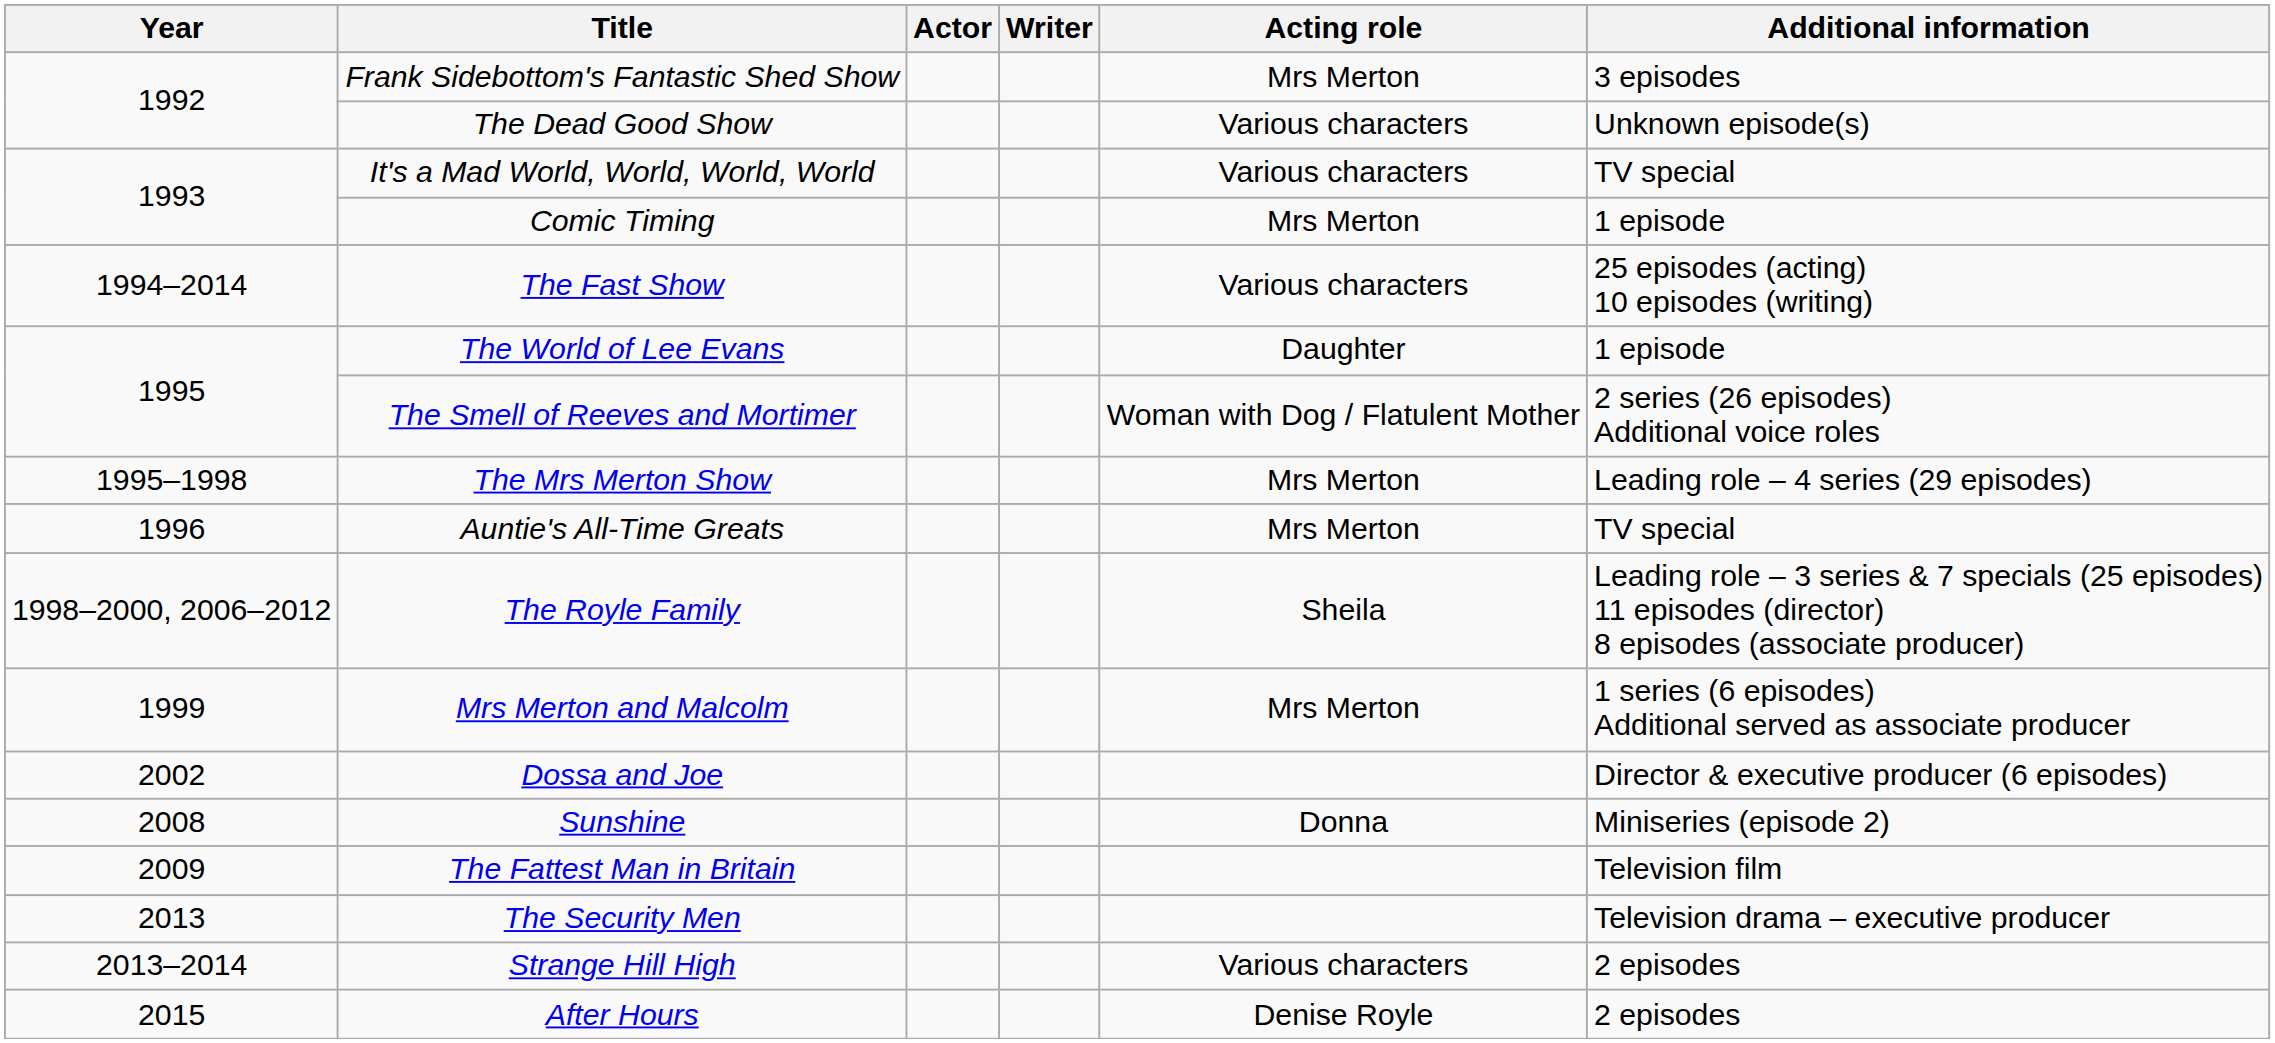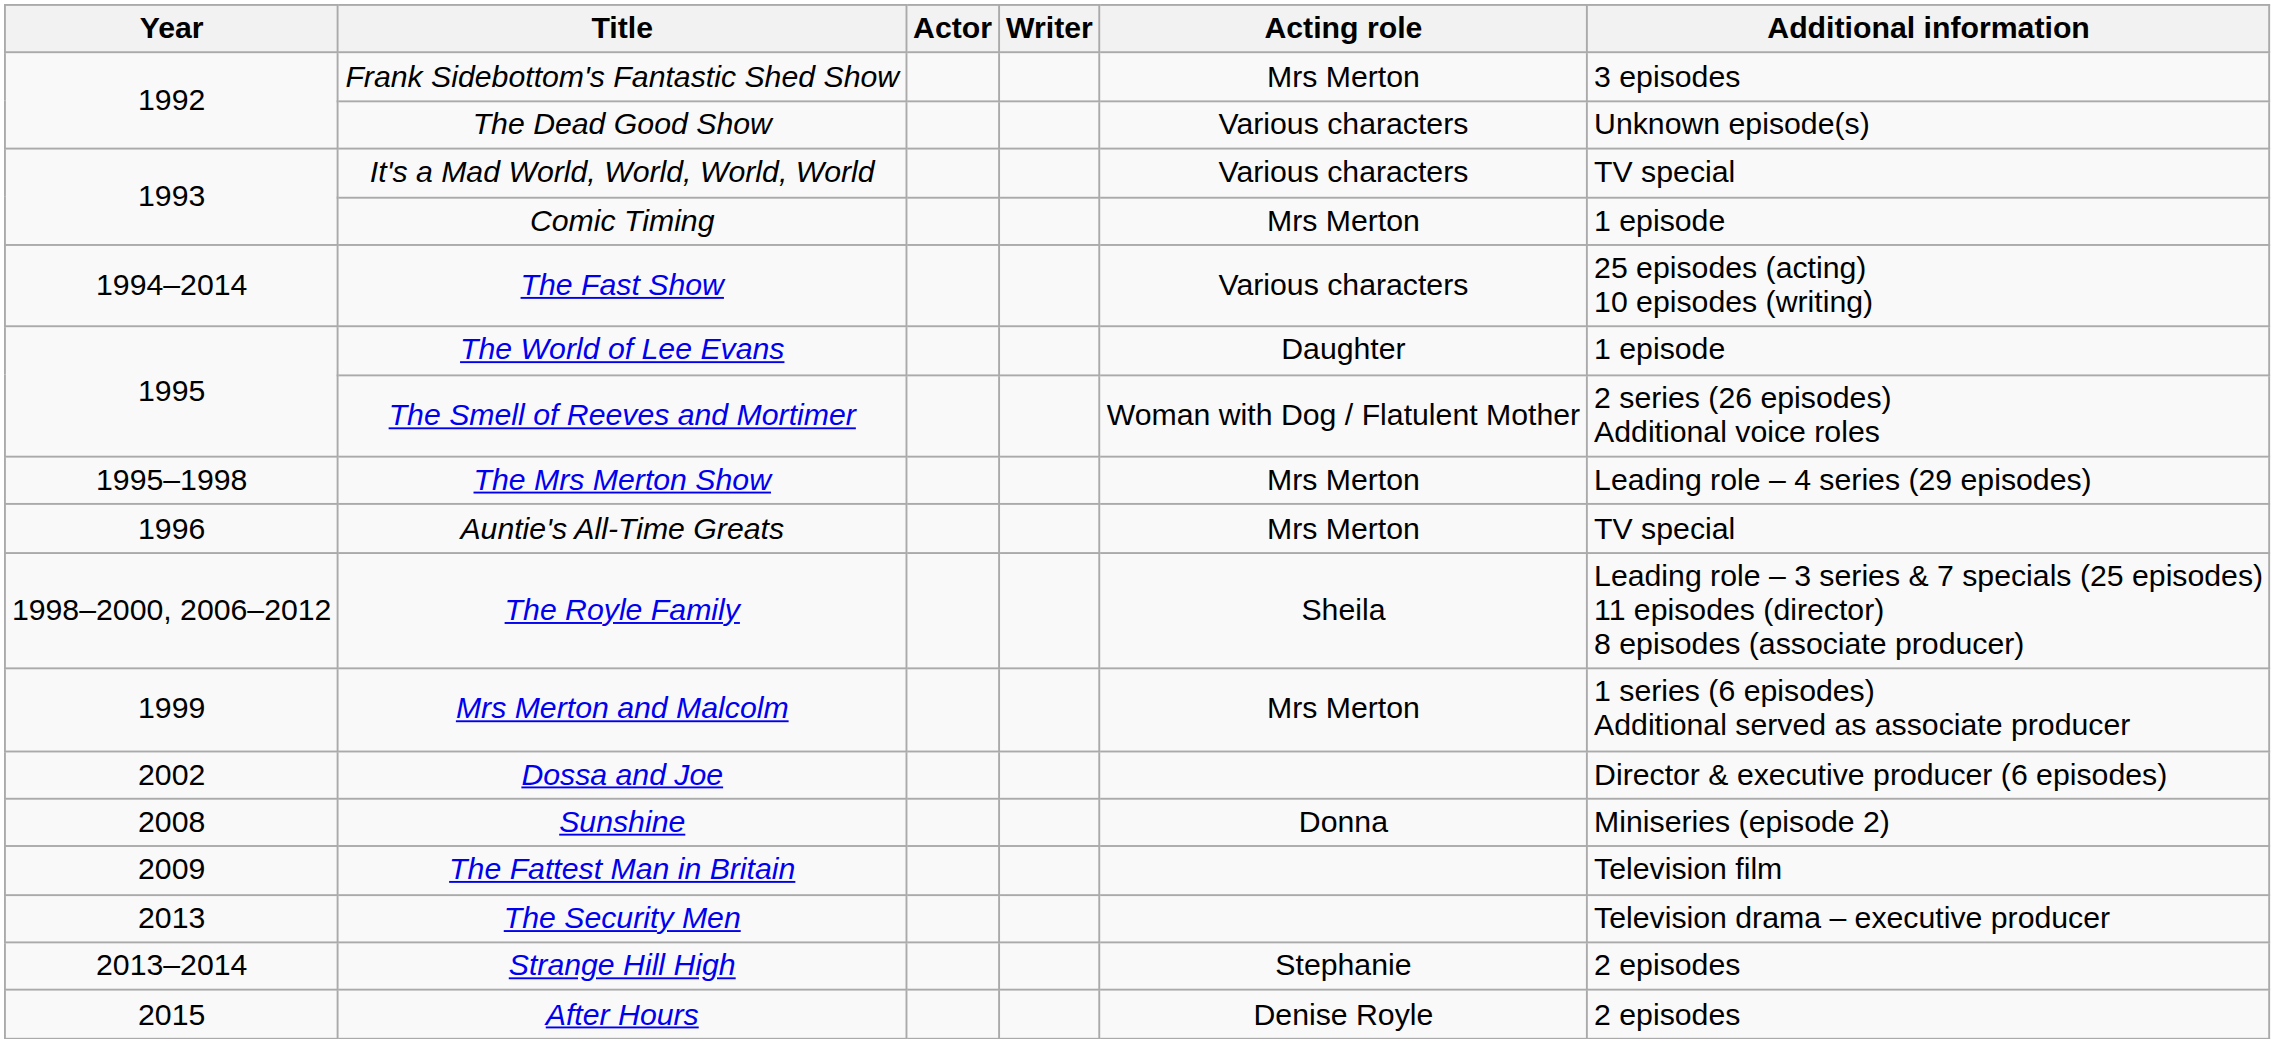Strange Hill High | Acting role: Various characters -> Stephanie
